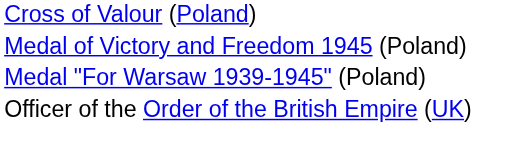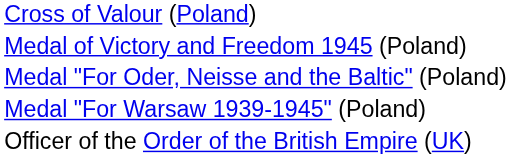+ row: Medal "For Oder, Neisse and the Baltic" (Poland)
